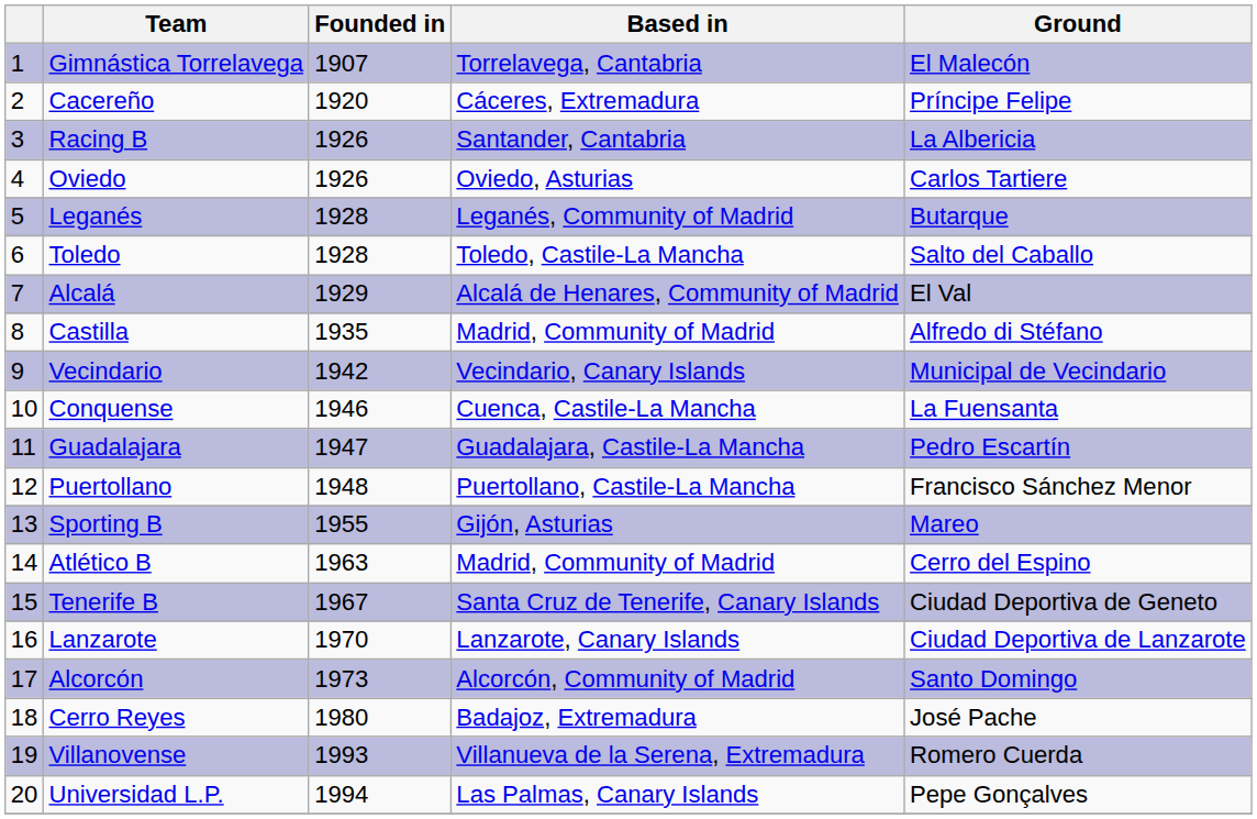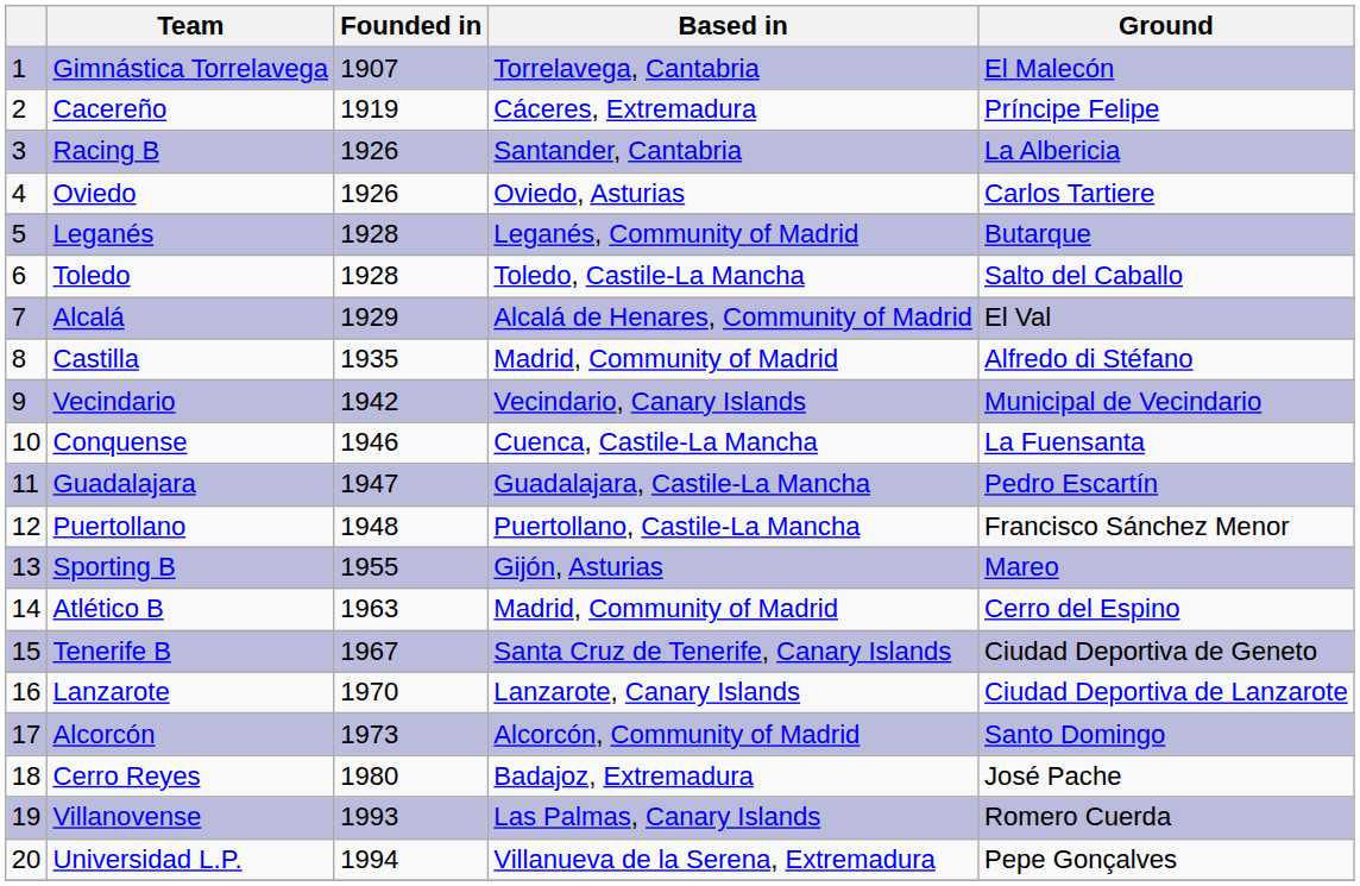Cacereño | Founded in: 1920 -> 1919
Villanovense | Based in: Villanueva de la Serena, Extremadura -> Las Palmas, Canary Islands
Universidad L.P. | Based in: Las Palmas, Canary Islands -> Villanueva de la Serena, Extremadura
